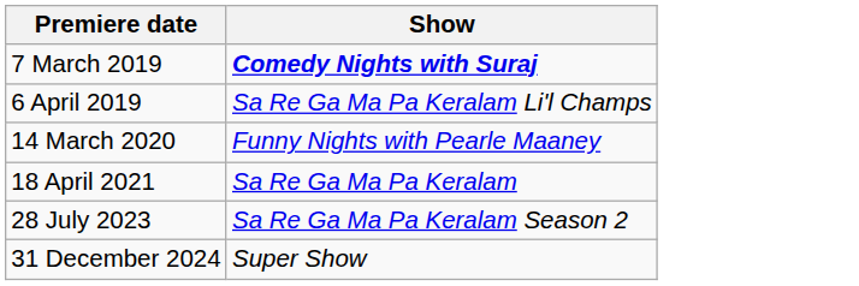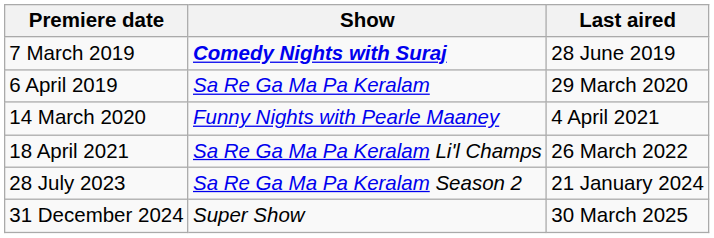+ column: Last aired | 28 June 2019 | 29 March 2020 | 4 April 2021 | 26 March 2022 | 21 January 2024 | 30 March 2025
6 April 2019 | Show: Sa Re Ga Ma Pa Keralam Li'l Champs -> Sa Re Ga Ma Pa Keralam
18 April 2021 | Show: Sa Re Ga Ma Pa Keralam -> Sa Re Ga Ma Pa Keralam Li'l Champs
